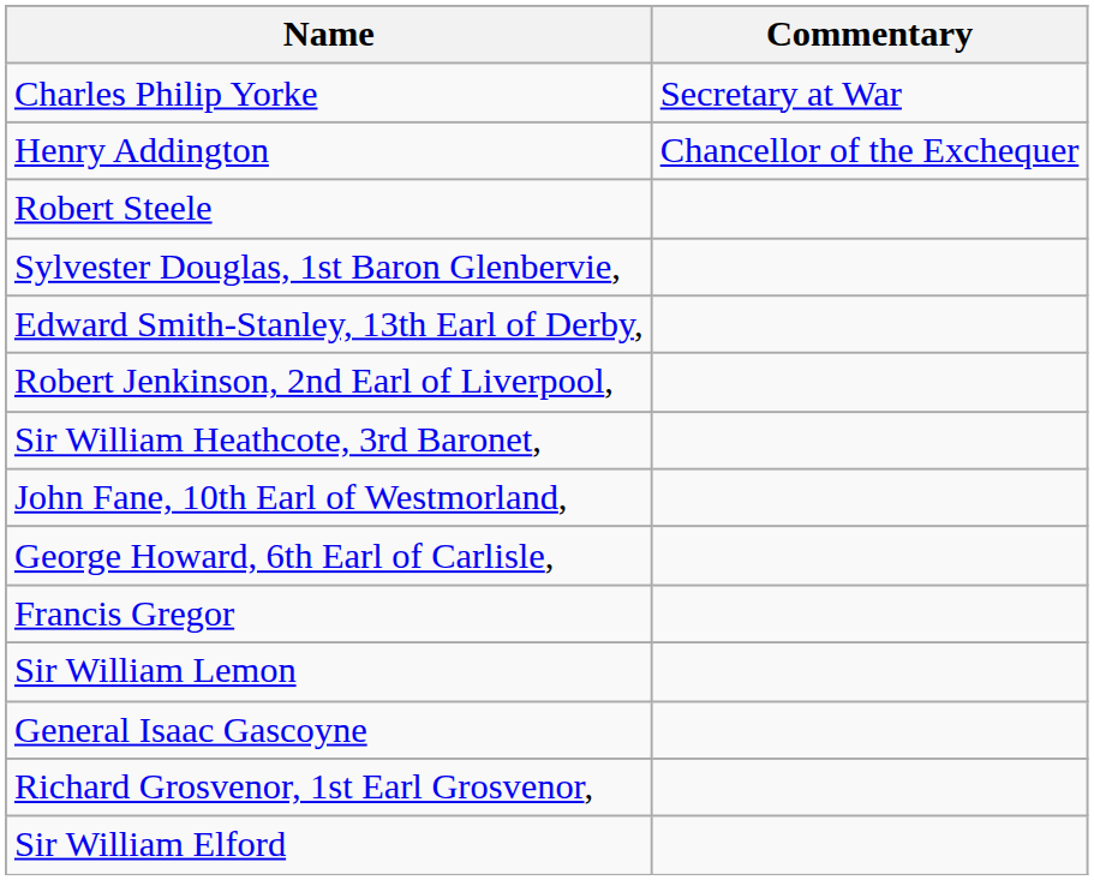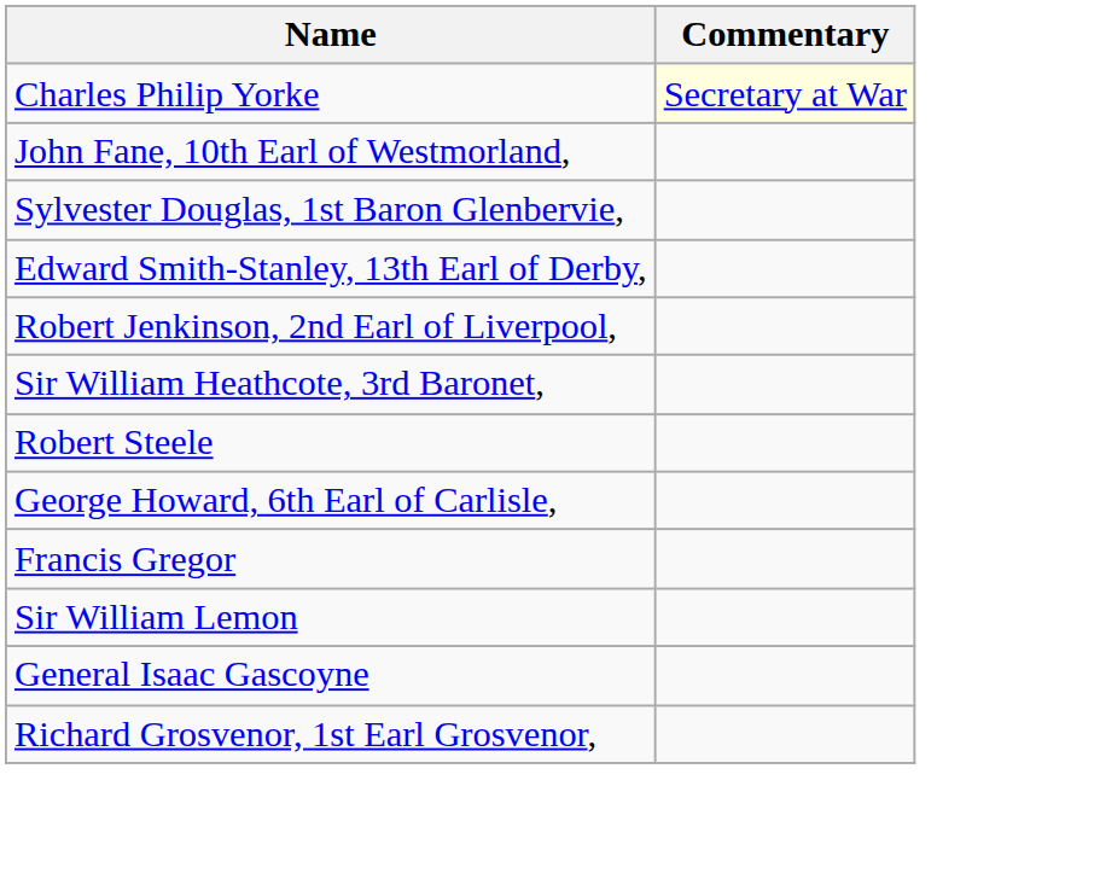Charles Philip Yorke | Commentary: no background -> lightyellow background
- row: Henry Addington | Chancellor of the Exchequer
rows swapped: Robert Steele <-> John Fane, 10th Earl of Westmorland,
- row: Sir William Elford
